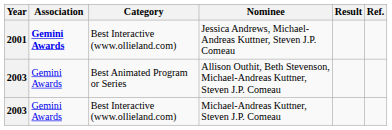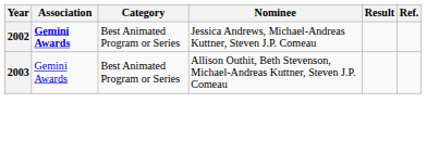Jessica Andrews, Michael-Andreas Kuttner, Steven J.P. Comeau | Year: 2001 -> 2002
Jessica Andrews, Michael-Andreas Kuttner, Steven J.P. Comeau | Category: Best Interactive (www.ollieland.com) -> Best Animated Program or Series
- row: 2003 | Gemini Awards | Best Interactive (www.ollieland.com) | Michael-Andreas Kuttner, Steven J.P. Comeau
